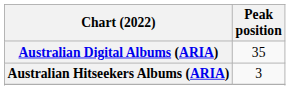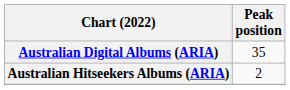Australian Hitseekers Albums (ARIA) | Peak position: 3 -> 2
